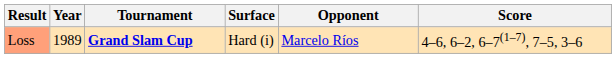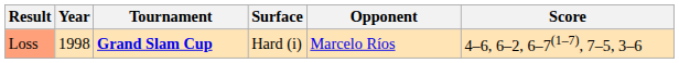Loss | Year: 1989 -> 1998
